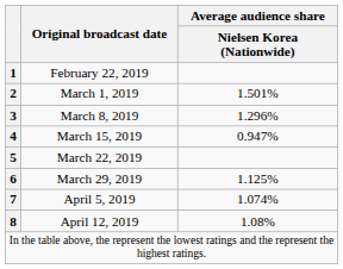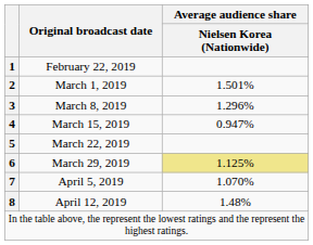March 29, 2019 | Average audience share / Nielsen Korea (Nationwide): no background -> khaki background
April 5, 2019 | Average audience share / Nielsen Korea (Nationwide): 1.074% -> 1.070%
April 12, 2019 | Average audience share / Nielsen Korea (Nationwide): 1.08% -> 1.48%
